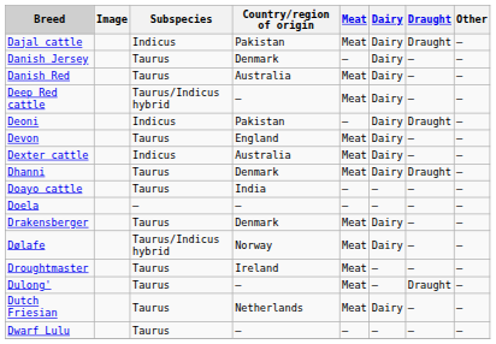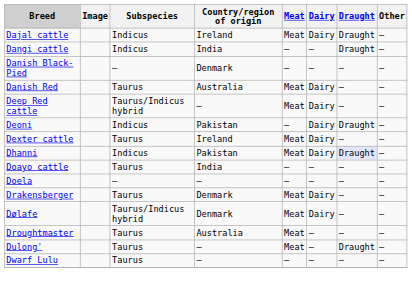Dajal cattle | Country/region of origin: Pakistan -> Ireland
+ row: Dangi cattle | Indicus | India | — | — | Draught | —
+ row: Danish Black-Pied | — | Denmark | — | — | — | —
- row: Danish Jersey | Taurus | Denmark | — | Dairy | — | —
- row: Devon | Taurus | England | Meat | Dairy | — | —
Dexter cattle | Subspecies: Indicus -> Taurus
Dexter cattle | Country/region of origin: Australia -> Ireland
Dhanni | Subspecies: Taurus -> Indicus
Dhanni | Country/region of origin: Denmark -> Pakistan
Dhanni | Draught: no background -> lavender background
Dølafe | Country/region of origin: Norway -> Denmark
Droughtmaster | Country/region of origin: Ireland -> Australia
- row: Dutch Friesian | Taurus | Netherlands | Meat | Dairy | — | —
